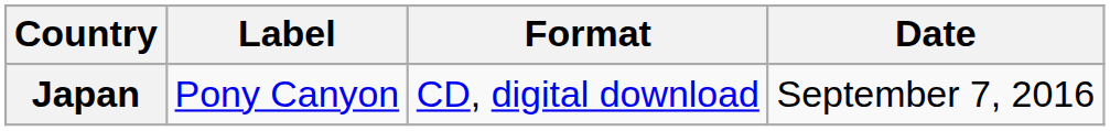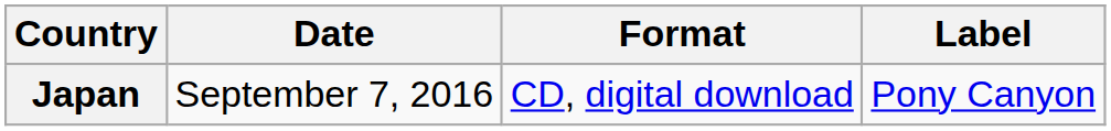columns swapped: Date <-> Label
